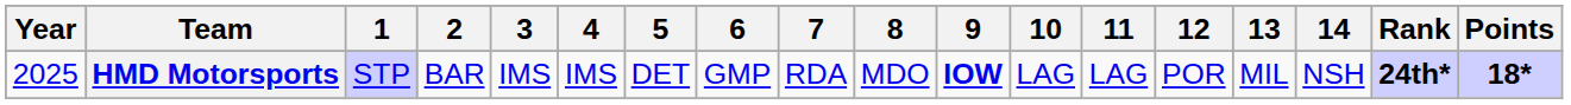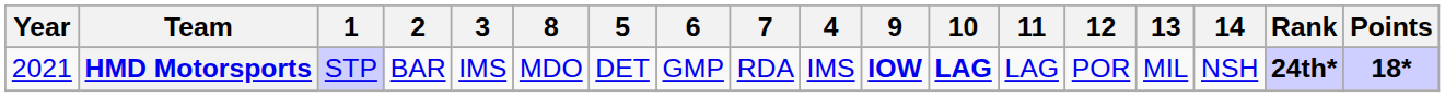columns swapped: 4 <-> 8
HMD Motorsports | Year: 2025 -> 2021
HMD Motorsports | 10: normal -> bold
